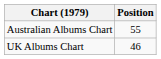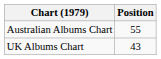UK Albums Chart | Position: 46 -> 43
